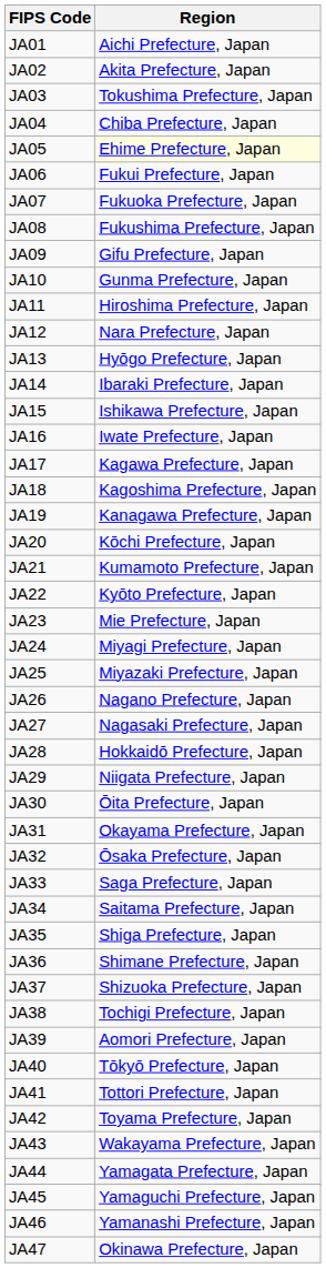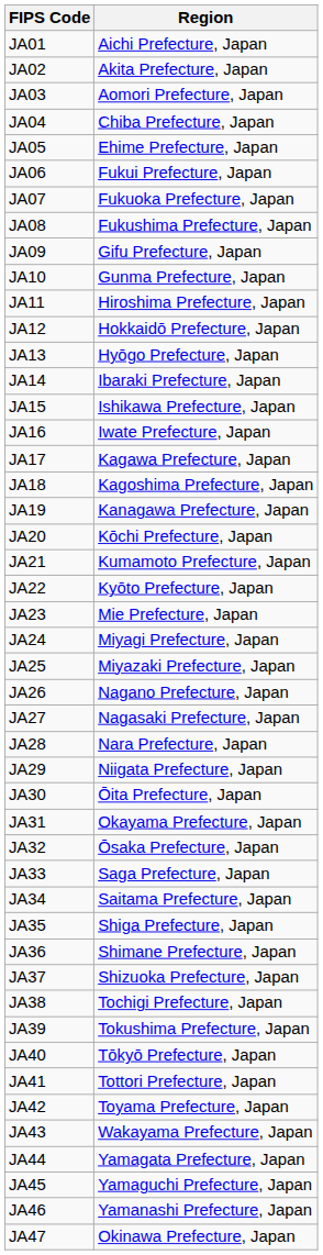JA03 | Region: Tokushima Prefecture, Japan -> Aomori Prefecture, Japan
JA05 | Region: lightyellow background -> no background
JA12 | Region: Nara Prefecture, Japan -> Hokkaidō Prefecture, Japan
JA28 | Region: Hokkaidō Prefecture, Japan -> Nara Prefecture, Japan
JA39 | Region: Aomori Prefecture, Japan -> Tokushima Prefecture, Japan
